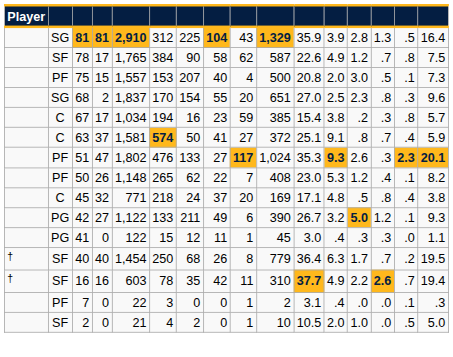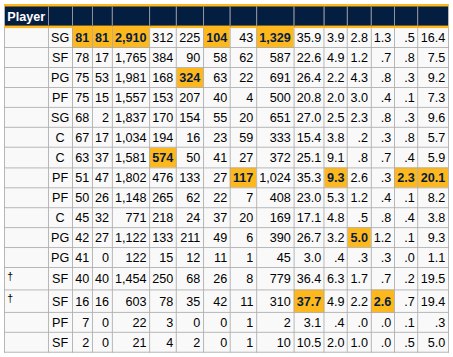+ row: PG | 75 | 53 | 1,981 | 168 | 324 | 63 | 22 | 691 | 26.4 | 2.2 | 4.3 | .8 | .3 | 9.2
75 / 15 | column 14: .5 -> .4
67 | column 10: 385 -> 333
